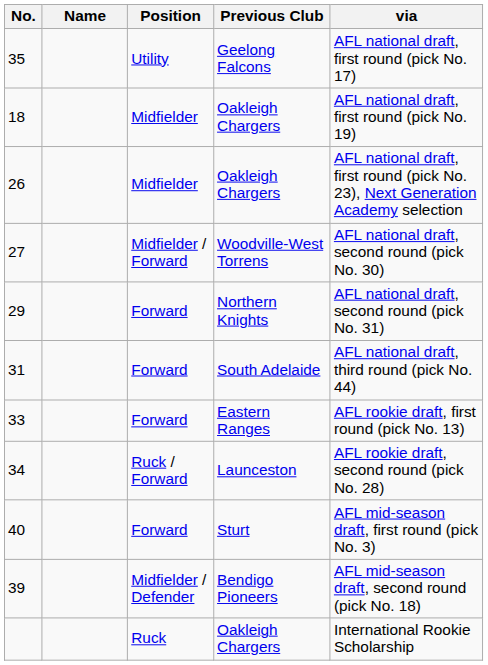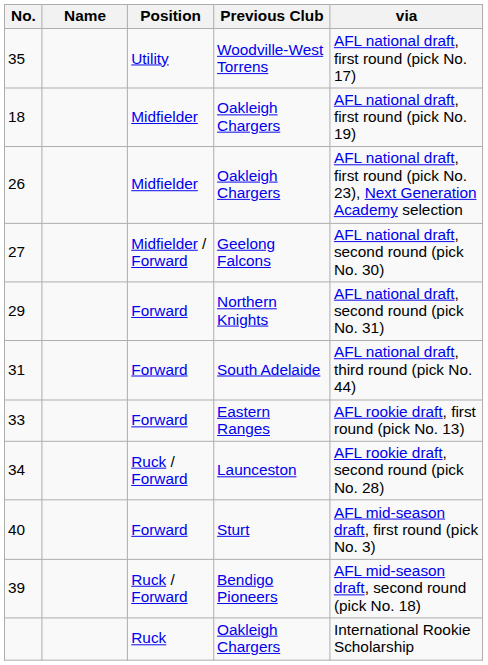35 | Previous Club: Geelong Falcons -> Woodville-West Torrens
27 | Previous Club: Woodville-West Torrens -> Geelong Falcons
39 | Position: Midfielder / Defender -> Ruck / Forward
